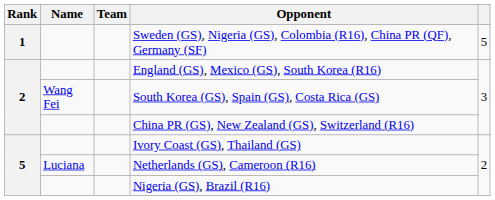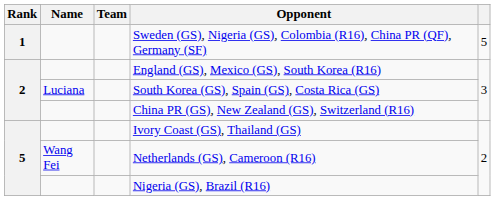South Korea (GS), Spain (GS), Costa Rica (GS) | Name: Wang Fei -> Luciana
Netherlands (GS), Cameroon (R16) | Name: Luciana -> Wang Fei
